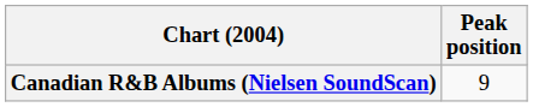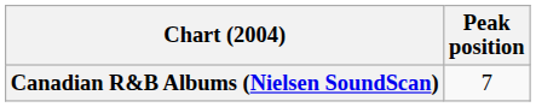Canadian R&B Albums (Nielsen SoundScan) | Peak position: 9 -> 7
